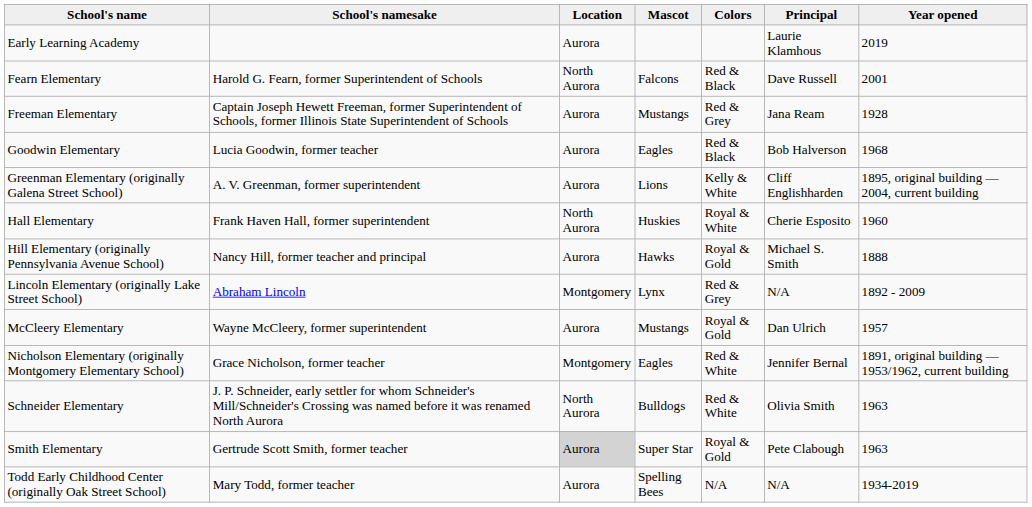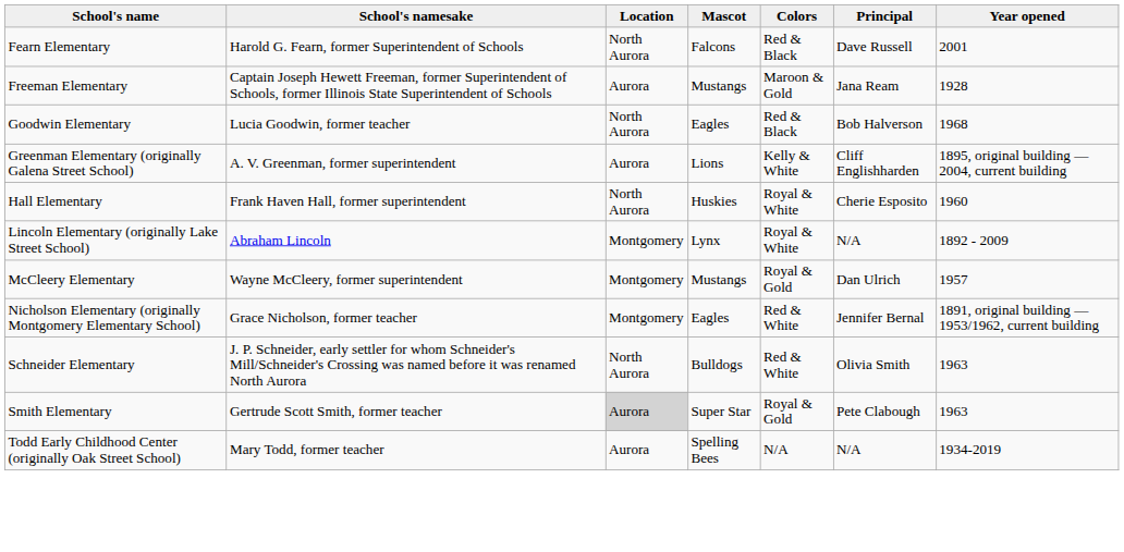- row: Early Learning Academy | Aurora | Laurie Klamhous | 2019
Freeman Elementary | Colors: Red & Grey -> Maroon & Gold
Goodwin Elementary | Location: Aurora -> North Aurora
- row: Hill Elementary (originally Pennsylvania Avenue School) | Nancy Hill, former teacher and principal | Aurora | Hawks | Royal & Gold | Michael S. Smith | 1888
Lincoln Elementary (originally Lake Street School) | Colors: Red & Grey -> Royal & White
McCleery Elementary | Location: Aurora -> Montgomery
